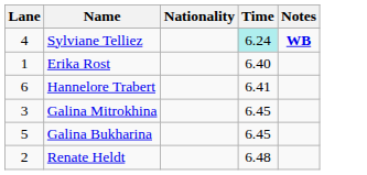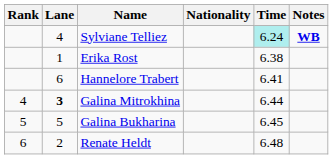+ column: Rank | 4 | 5 | 6
Erika Rost | Time: 6.40 -> 6.38
Galina Mitrokhina | Lane: normal -> bold
Galina Mitrokhina | Time: 6.45 -> 6.44
